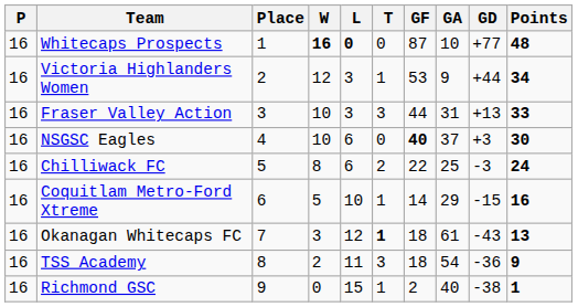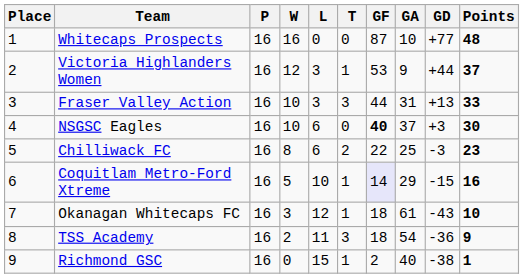columns swapped: Place <-> P
Whitecaps Prospects | W: bold -> normal
Whitecaps Prospects | L: bold -> normal
Victoria Highlanders Women | Points: 34 -> 37
Chilliwack FC | Points: 24 -> 23
Coquitlam Metro-Ford Xtreme | GF: no background -> lavender background
Okanagan Whitecaps FC | T: bold -> normal
Okanagan Whitecaps FC | Points: 13 -> 10
